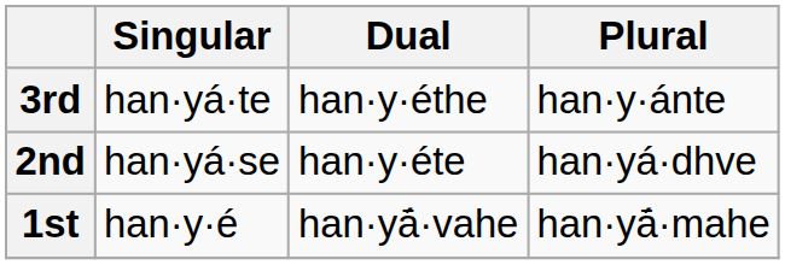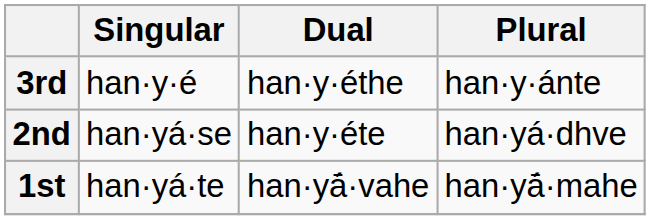3rd | Singular: han·yá·te -> han·y·é
1st | Singular: han·y·é -> han·yá·te
